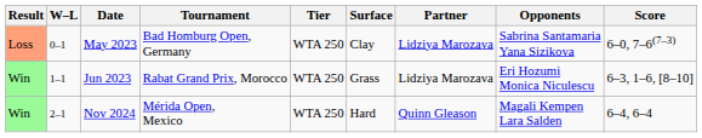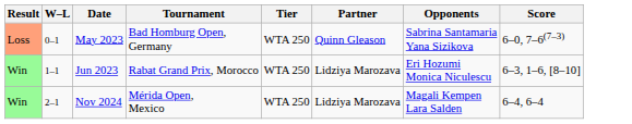- column: Surface | Clay | Grass | Hard
May 2023 | Partner: Lidziya Marozava -> Quinn Gleason
Nov 2024 | Partner: Quinn Gleason -> Lidziya Marozava
